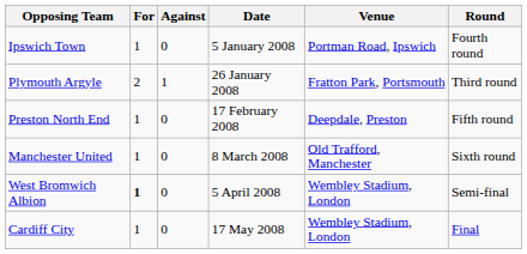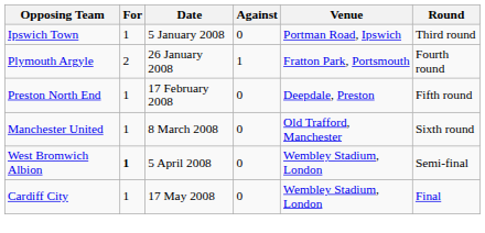columns swapped: Against <-> Date
Ipswich Town | Round: Fourth round -> Third round
Plymouth Argyle | Round: Third round -> Fourth round
